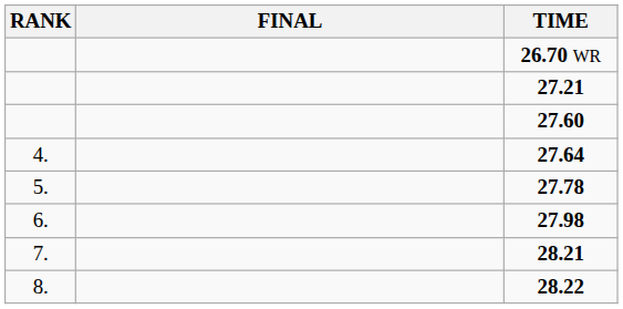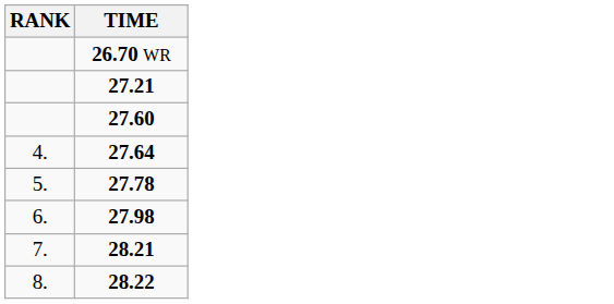- column: FINAL
